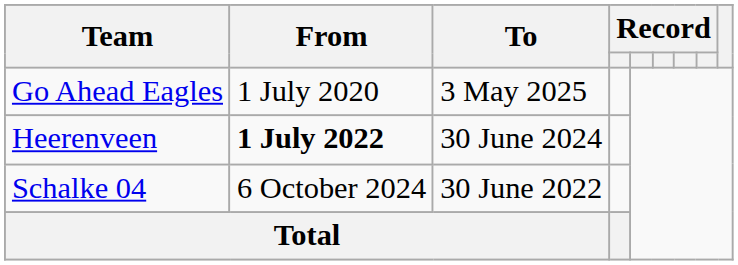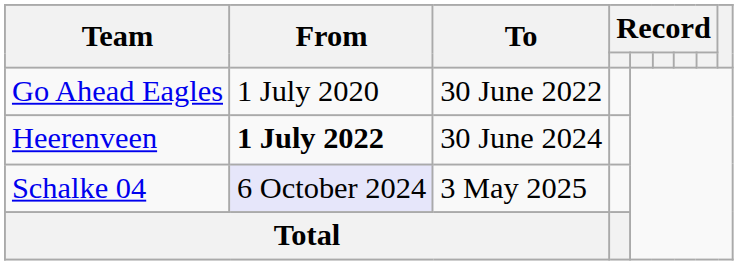Go Ahead Eagles | To: 3 May 2025 -> 30 June 2022
Schalke 04 | From: no background -> lavender background
Schalke 04 | To: 30 June 2022 -> 3 May 2025
